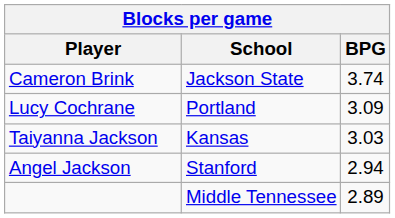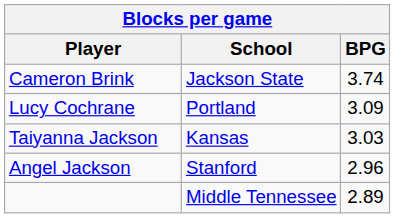Angel Jackson | BPG: 2.94 -> 2.96
